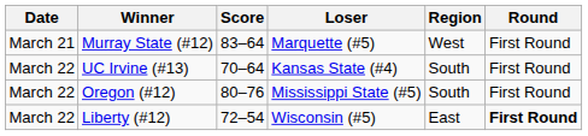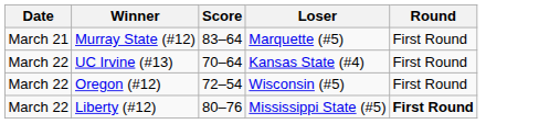- column: Region | West | South | South | East
Oregon (#12) | Score: 80–76 -> 72–54
Oregon (#12) | Loser: Mississippi State (#5) -> Wisconsin (#5)
Liberty (#12) | Score: 72–54 -> 80–76
Liberty (#12) | Loser: Wisconsin (#5) -> Mississippi State (#5)
